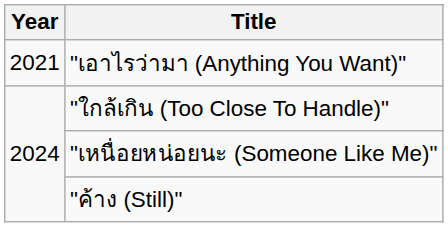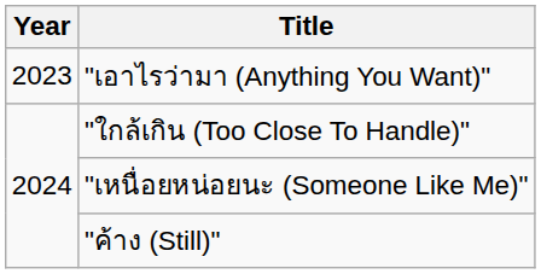"เอาไรว่ามา (Anything You Want)" | Year: 2021 -> 2023
